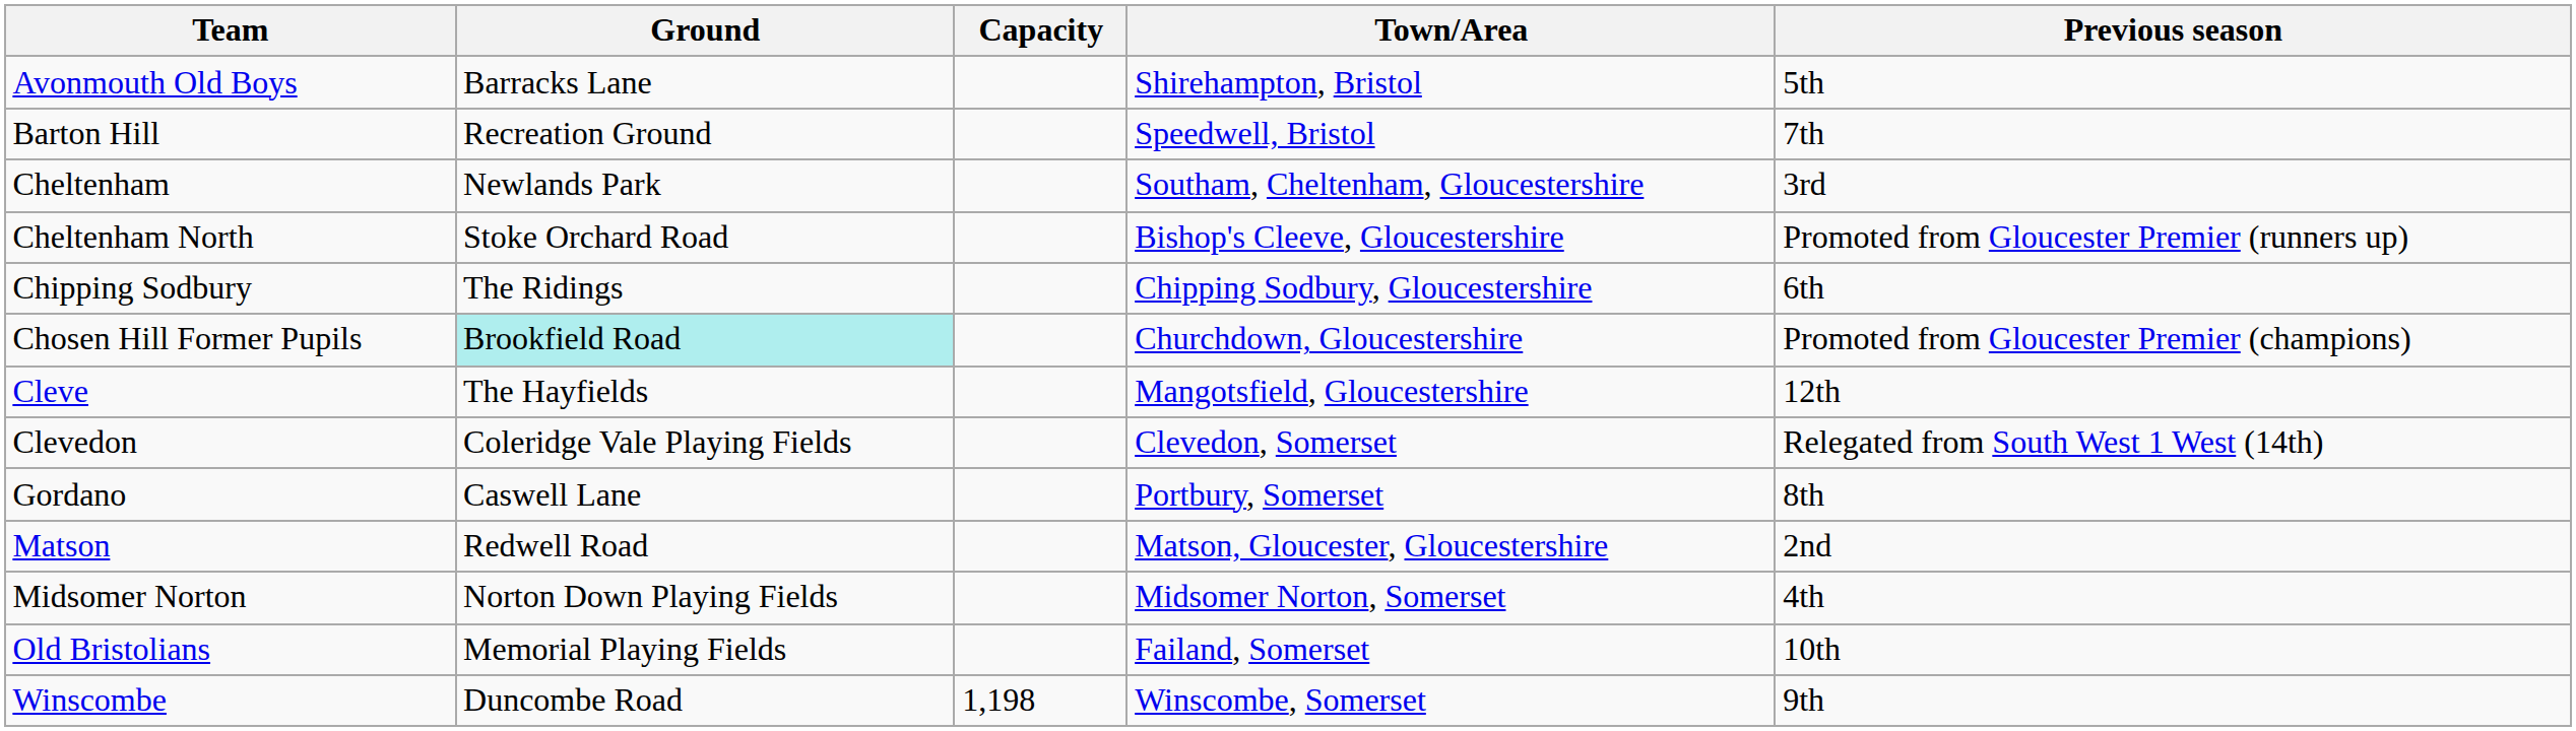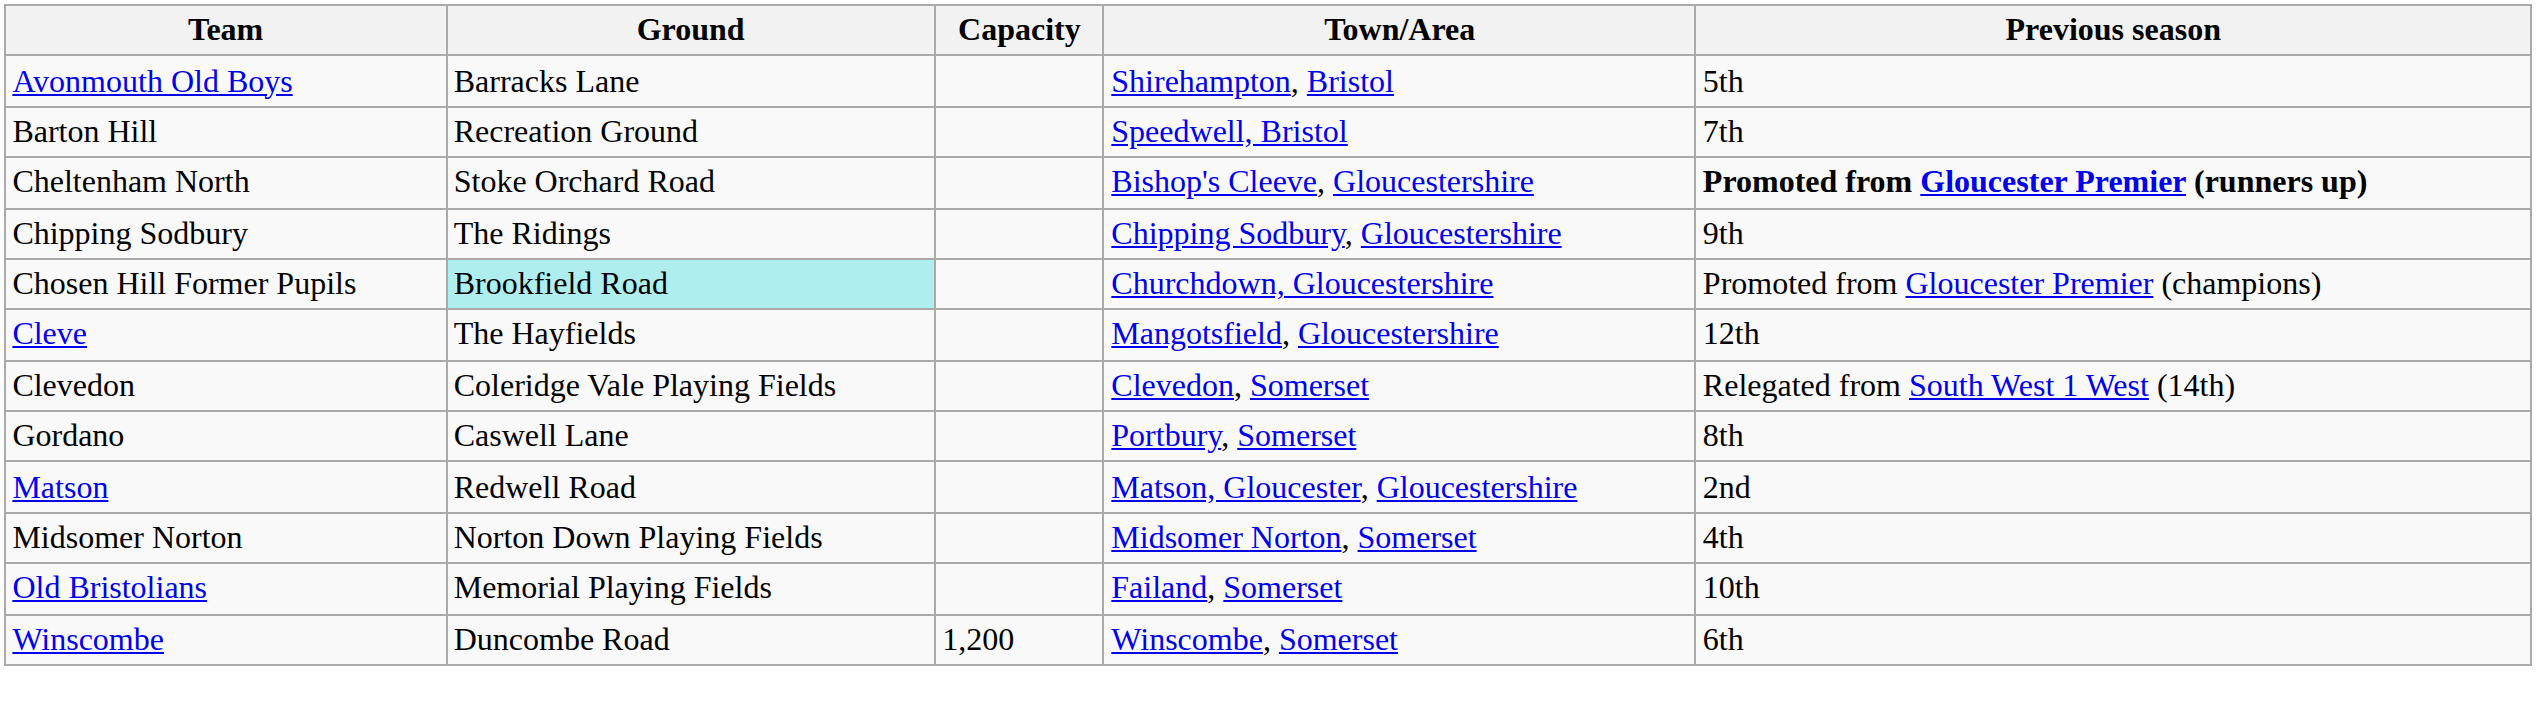- row: Cheltenham | Newlands Park | Southam, Cheltenham, Gloucestershire | 3rd
Cheltenham North | Previous season: normal -> bold
Chipping Sodbury | Previous season: 6th -> 9th
Winscombe | Capacity: 1,198 -> 1,200
Winscombe | Previous season: 9th -> 6th
